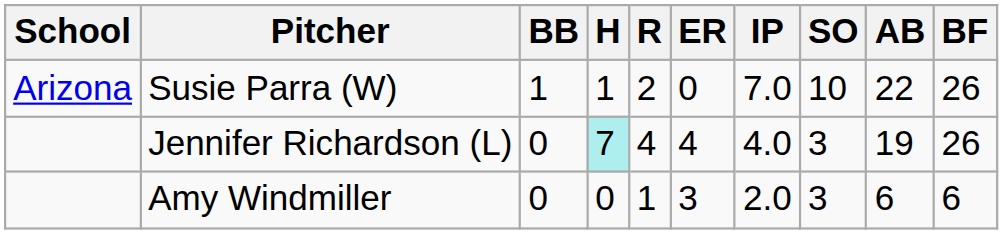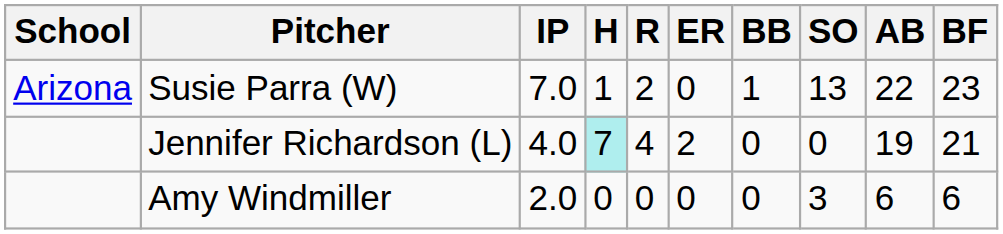columns swapped: IP <-> BB
Susie Parra (W) | SO: 10 -> 13
Susie Parra (W) | BF: 26 -> 23
Jennifer Richardson (L) | ER: 4 -> 2
Jennifer Richardson (L) | SO: 3 -> 0
Jennifer Richardson (L) | BF: 26 -> 21
Amy Windmiller | R: 1 -> 0
Amy Windmiller | ER: 3 -> 0
